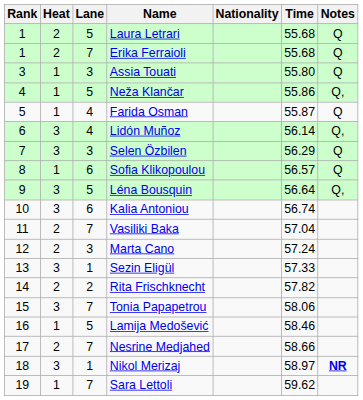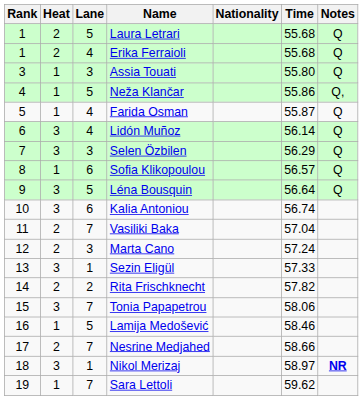Erika Ferraioli | Lane: 7 -> 4
Lidón Muñoz | Notes: Q, -> Q
Léna Bousquin | Notes: Q, -> Q
